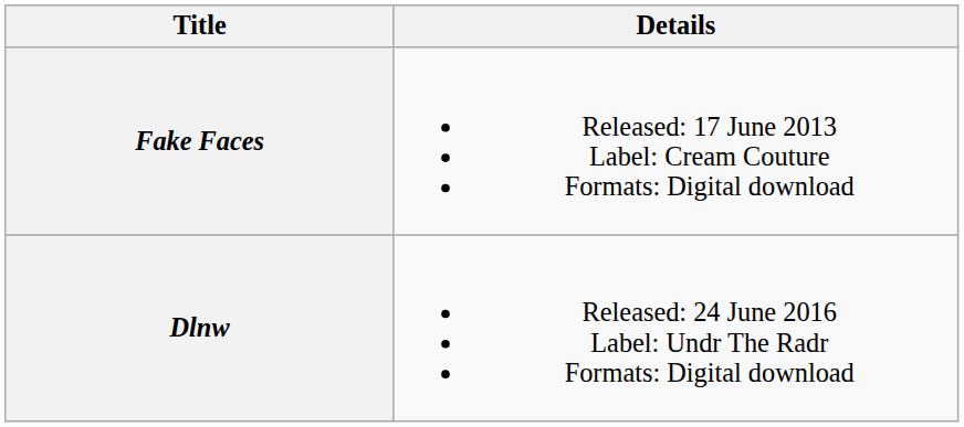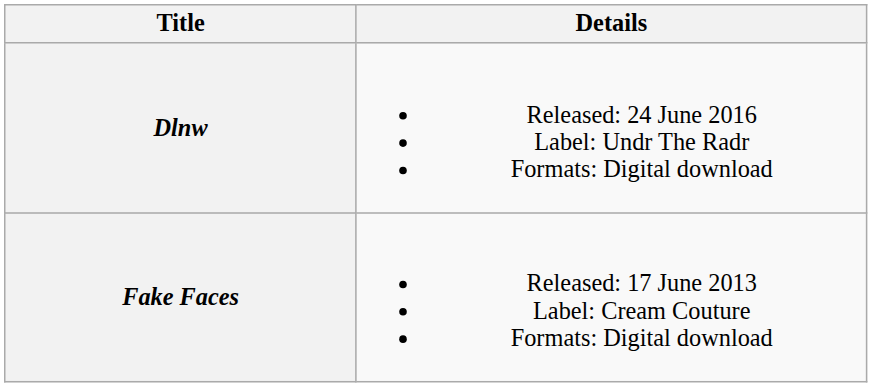rows swapped: Fake Faces <-> Dlnw
